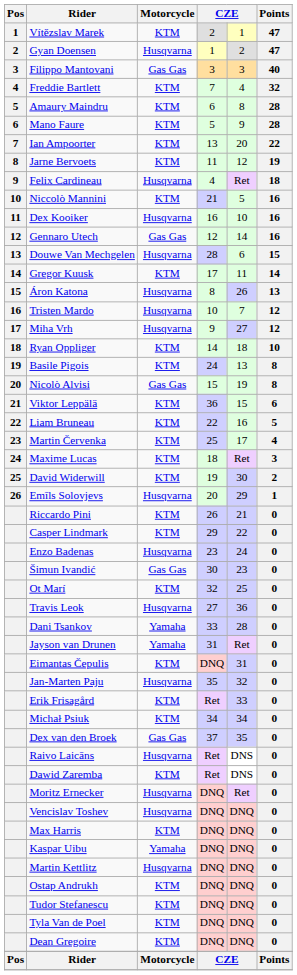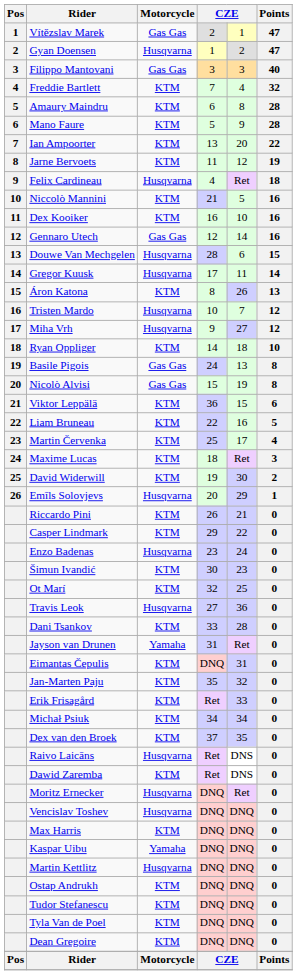Vítězslav Marek | Motorcycle: KTM -> Gas Gas
Dex Kooiker | Motorcycle: Husqvarna -> KTM
Gregor Kuusk | Motorcycle: KTM -> Husqvarna
Áron Katona | Motorcycle: Husqvarna -> KTM
Basile Pigois | Motorcycle: KTM -> Gas Gas
Šimun Ivandić | Motorcycle: Gas Gas -> KTM
Dani Tsankov | Motorcycle: Yamaha -> KTM
Jan-Marten Paju | Motorcycle: Husqvarna -> KTM
Dex van den Broek | Motorcycle: Gas Gas -> KTM
